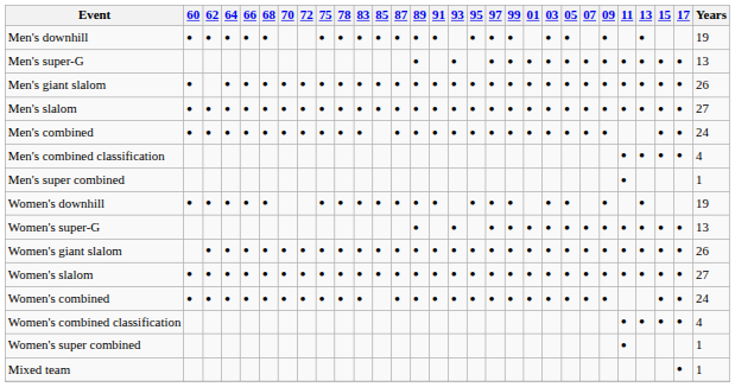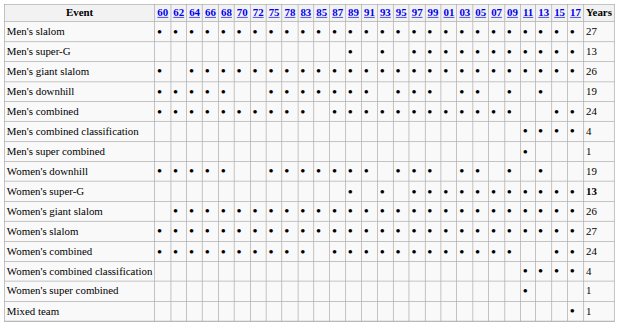rows swapped: Men's downhill <-> Men's slalom
Women's super-G | Years: normal -> bold
